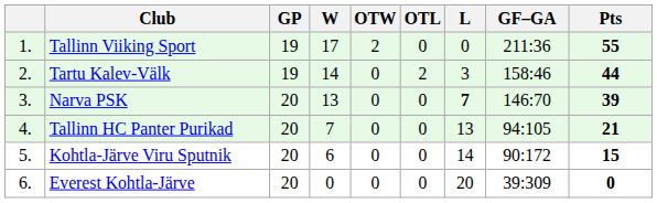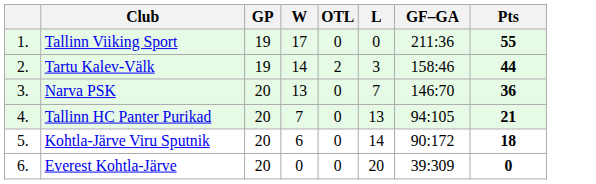- column: OTW | 2 | 0 | 0 | 0 | 0 | 0
Narva PSK | L: bold -> normal
Narva PSK | Pts: 39 -> 36
Kohtla-Järve Viru Sputnik | Pts: 15 -> 18
